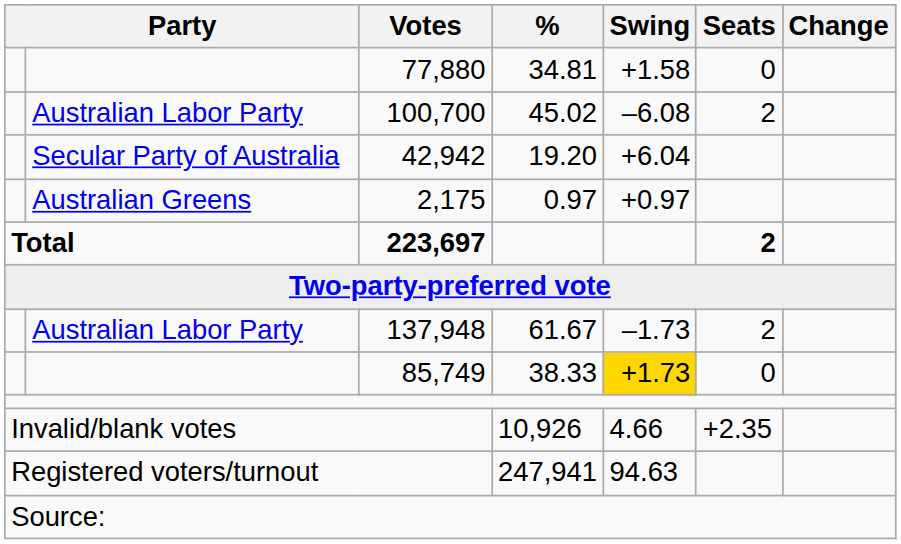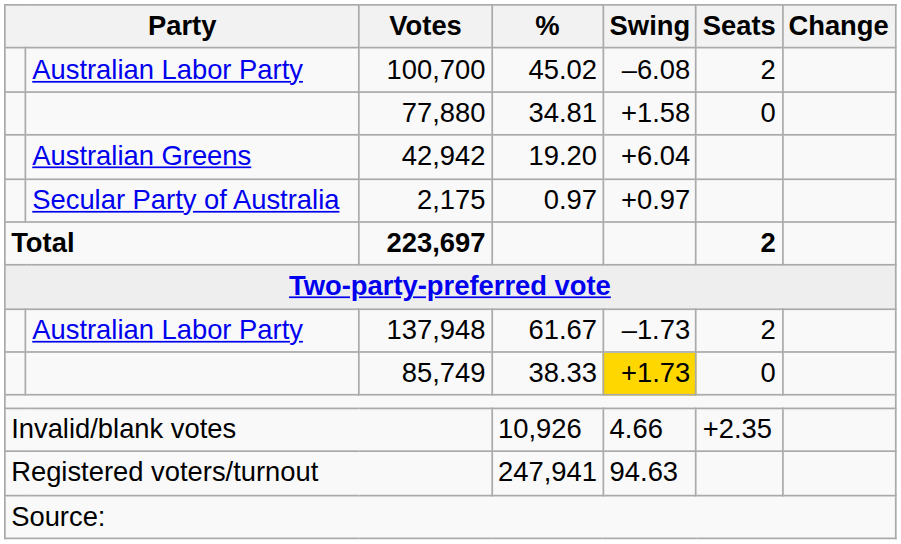rows swapped: 100,700 <-> 77,880
42,942 | column 2: Secular Party of Australia -> Australian Greens
2,175 | column 2: Australian Greens -> Secular Party of Australia
